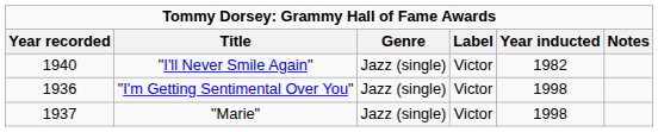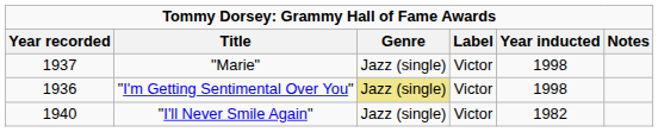rows swapped: "I'll Never Smile Again" <-> "Marie"
"I'm Getting Sentimental Over You" | Genre: no background -> khaki background
